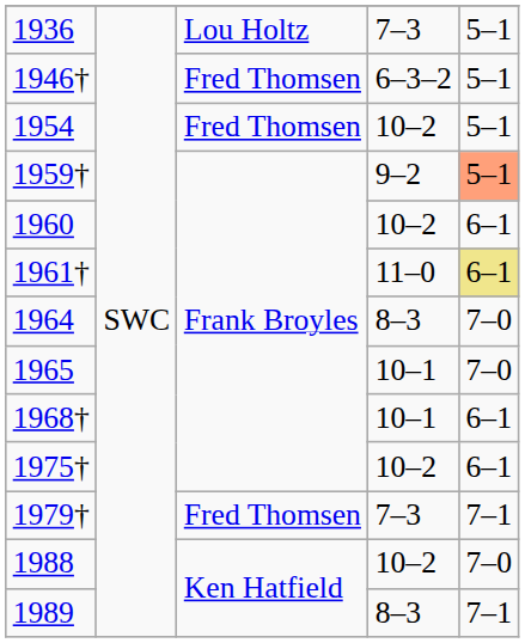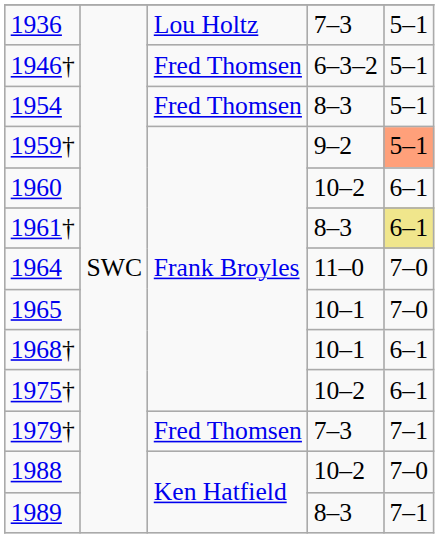1954 | column 4: 10–2 -> 8–3
1961† | column 4: 11–0 -> 8–3
1964 | column 4: 8–3 -> 11–0
